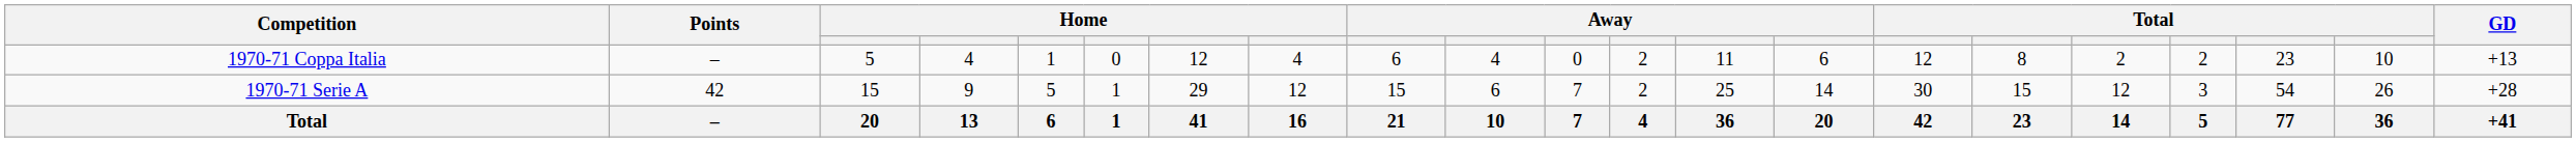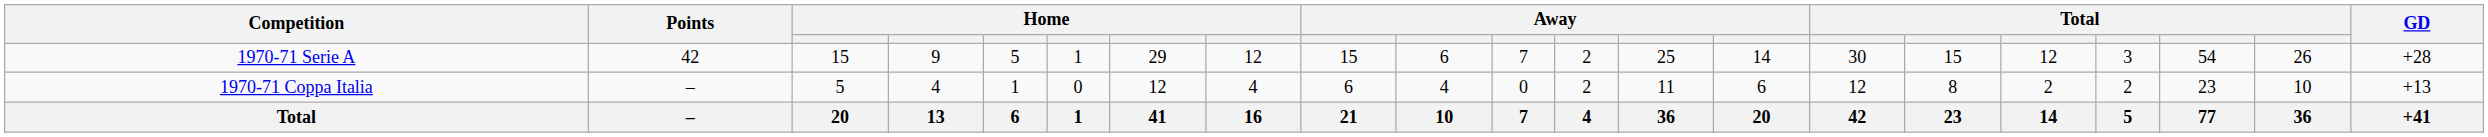rows swapped: 1970-71 Serie A <-> 1970-71 Coppa Italia
